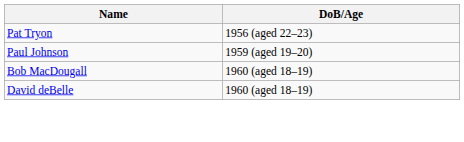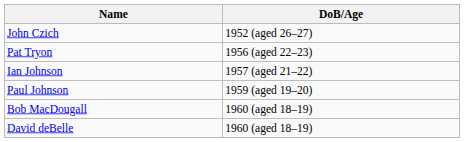+ row: John Czich | 1952 (aged 26–27)
+ row: Ian Johnson | 1957 (aged 21–22)
